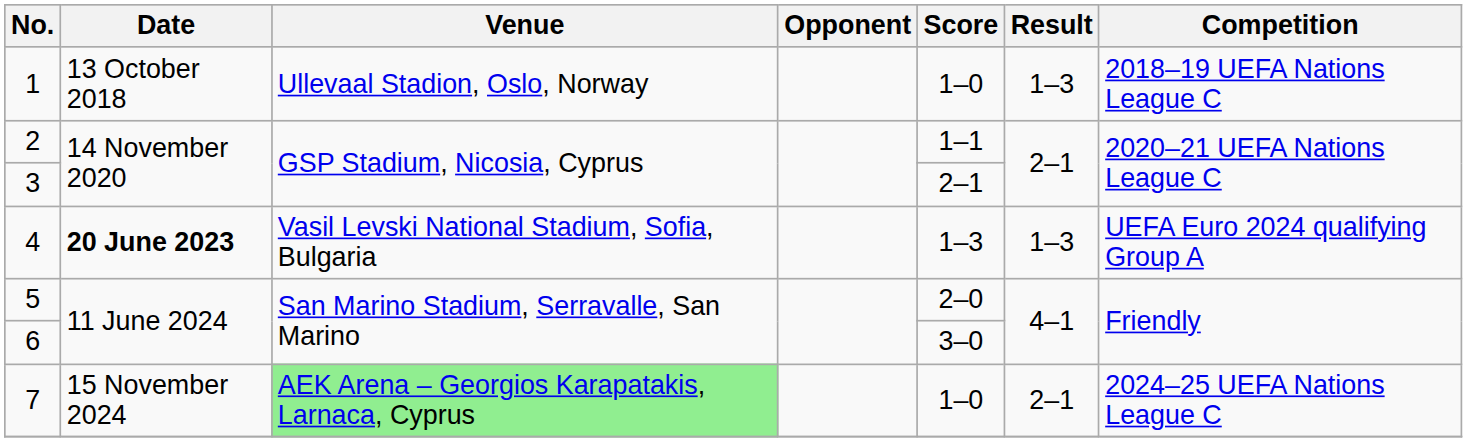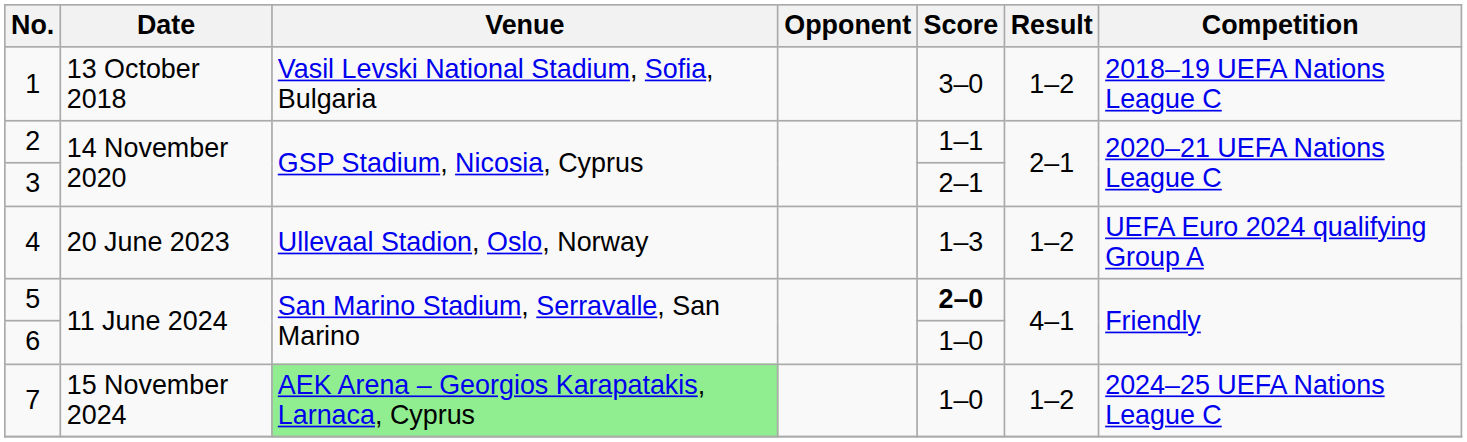1 | Venue: Ullevaal Stadion, Oslo, Norway -> Vasil Levski National Stadium, Sofia, Bulgaria
1 | Score: 1–0 -> 3–0
1 | Result: 1–3 -> 1–2
4 | Date: bold -> normal
4 | Venue: Vasil Levski National Stadium, Sofia, Bulgaria -> Ullevaal Stadion, Oslo, Norway
4 | Result: 1–3 -> 1–2
5 | Score: normal -> bold
6 | Score: 3–0 -> 1–0
7 | Result: 2–1 -> 1–2
